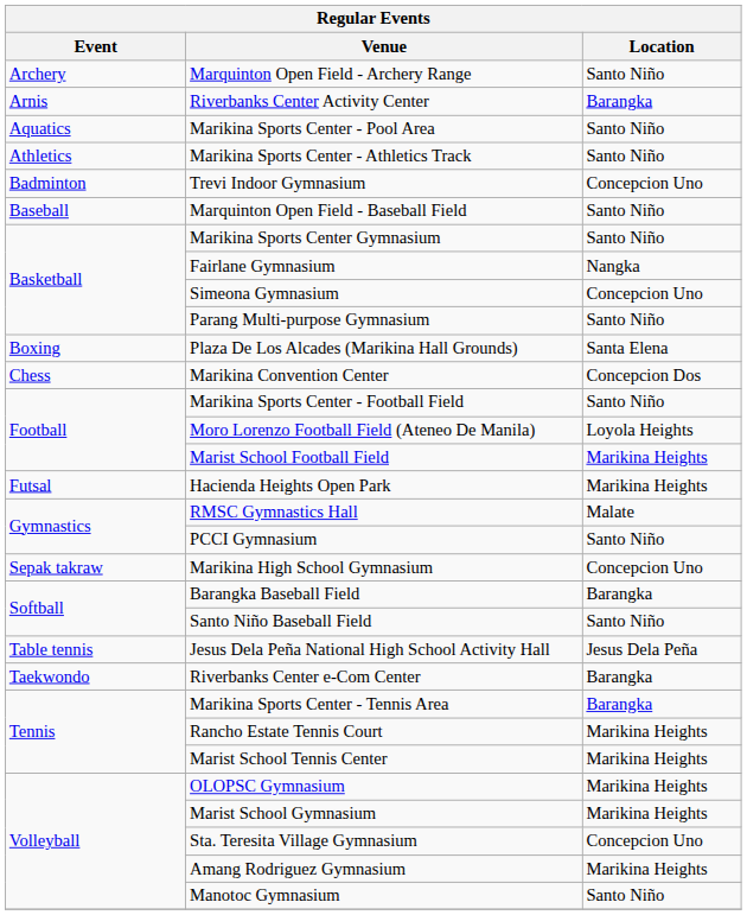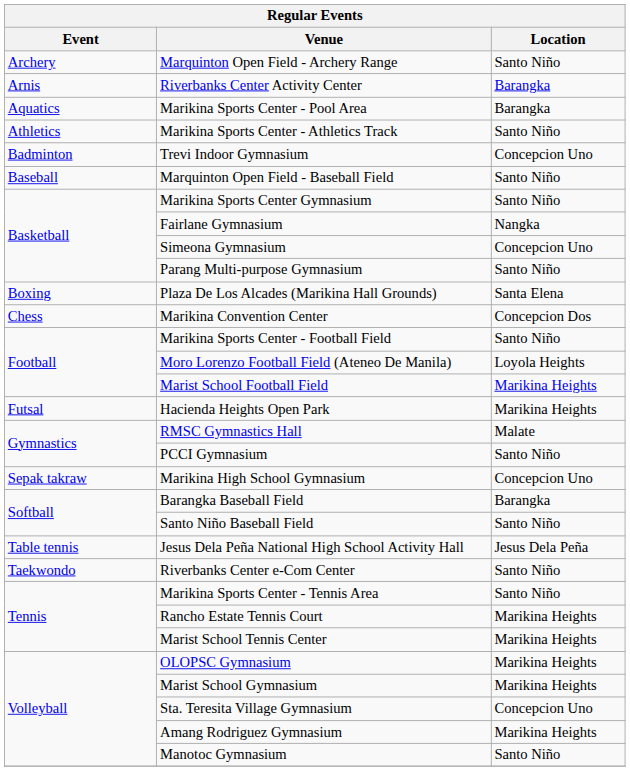Marikina Sports Center - Pool Area | Location: Santo Niño -> Barangka
Riverbanks Center e-Com Center | Location: Barangka -> Santo Niño
Marikina Sports Center - Tennis Area | Location: Barangka -> Santo Niño
